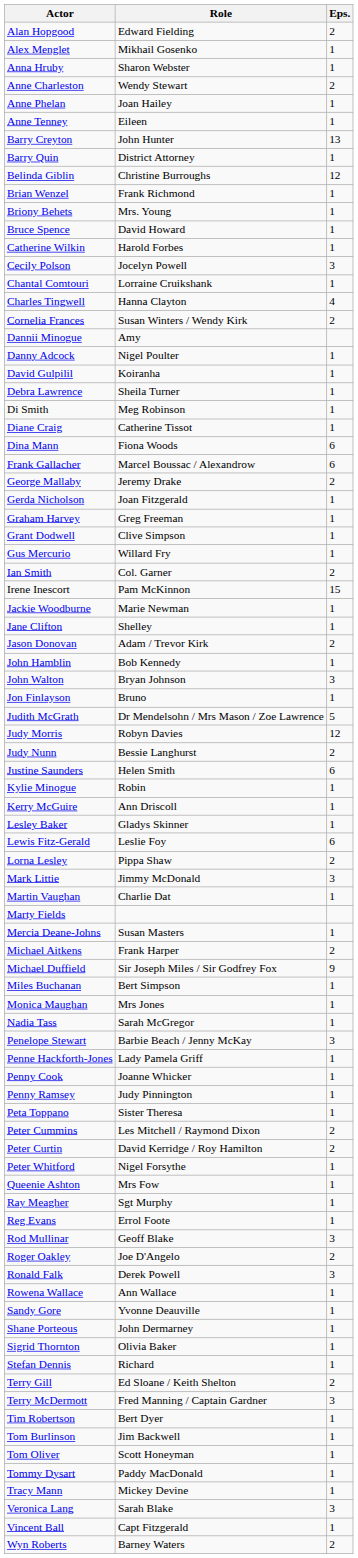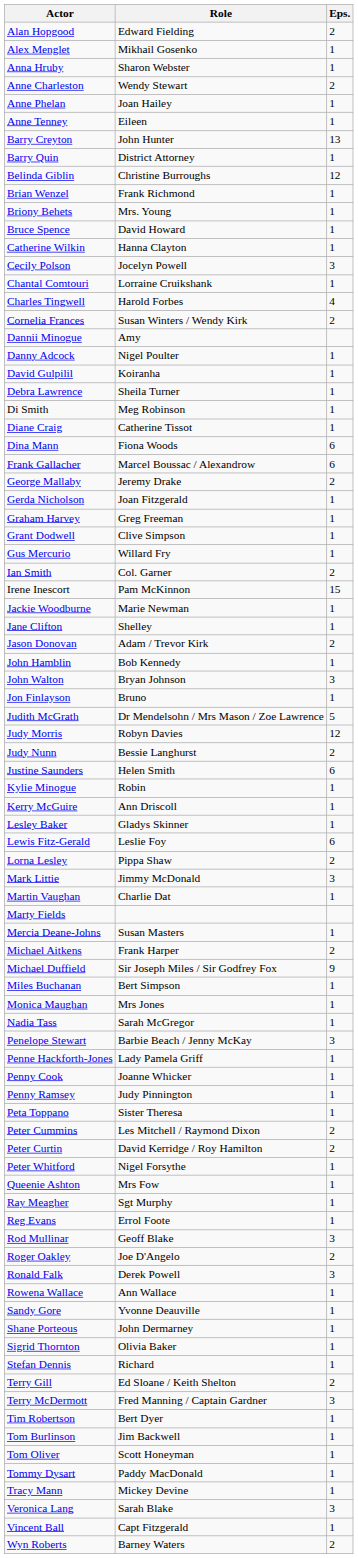Catherine Wilkin | Role: Harold Forbes -> Hanna Clayton
Charles Tingwell | Role: Hanna Clayton -> Harold Forbes
